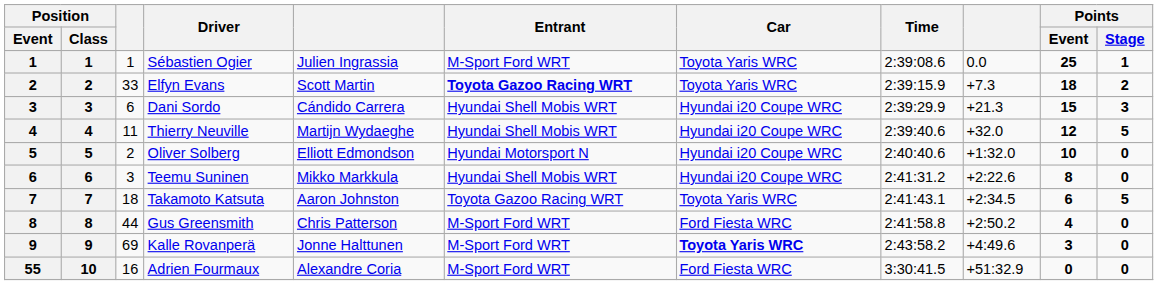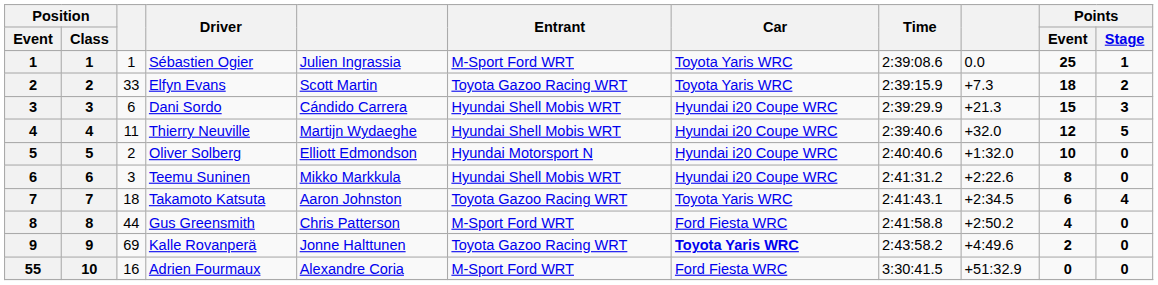Elfyn Evans | Entrant: bold -> normal
Takamoto Katsuta | Points / Stage: 5 -> 4
Kalle Rovanperä | Entrant: M-Sport Ford WRT -> Toyota Gazoo Racing WRT
Kalle Rovanperä | Points / Event: 3 -> 2
